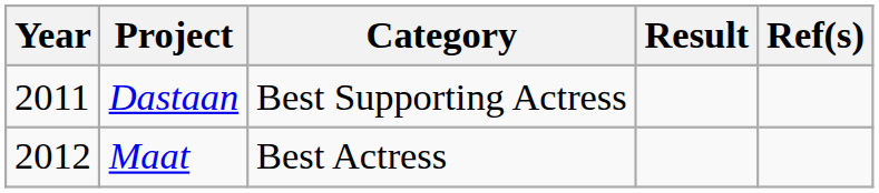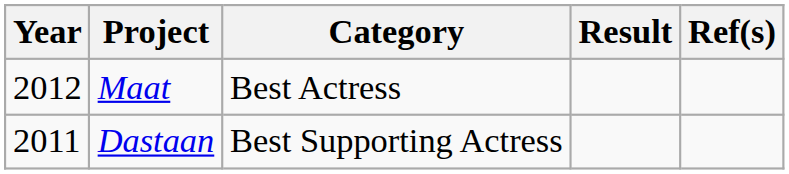rows swapped: Dastaan <-> Maat
